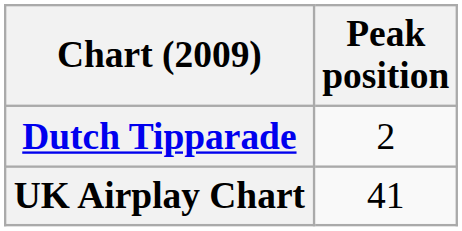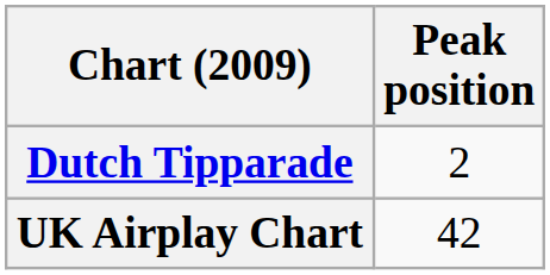UK Airplay Chart | Peak position: 41 -> 42
